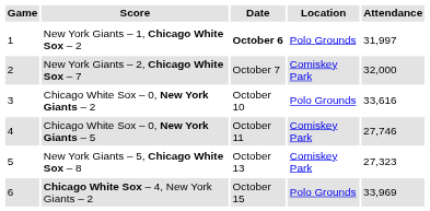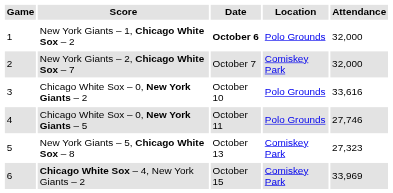New York Giants – 1, Chicago White Sox – 2 | Attendance: 31,997 -> 32,000
Chicago White Sox – 0, New York Giants – 5 | Location: Comiskey Park -> Polo Grounds
Chicago White Sox – 4, New York Giants – 2 | Location: Polo Grounds -> Comiskey Park
